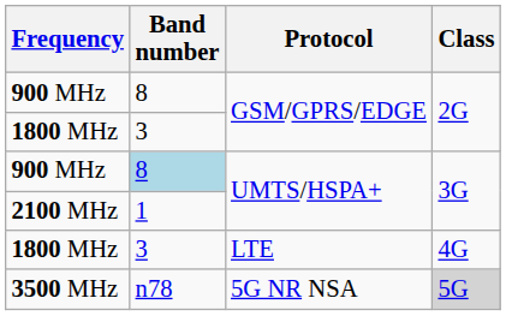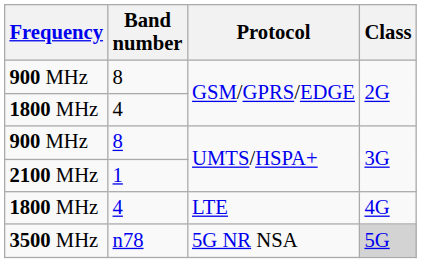1800 MHz / GSM/GPRS/EDGE | Band number: 3 -> 4
900 MHz / UMTS/HSPA+ | Band number: lightblue background -> no background
1800 MHz / LTE | Band number: 3 -> 4
